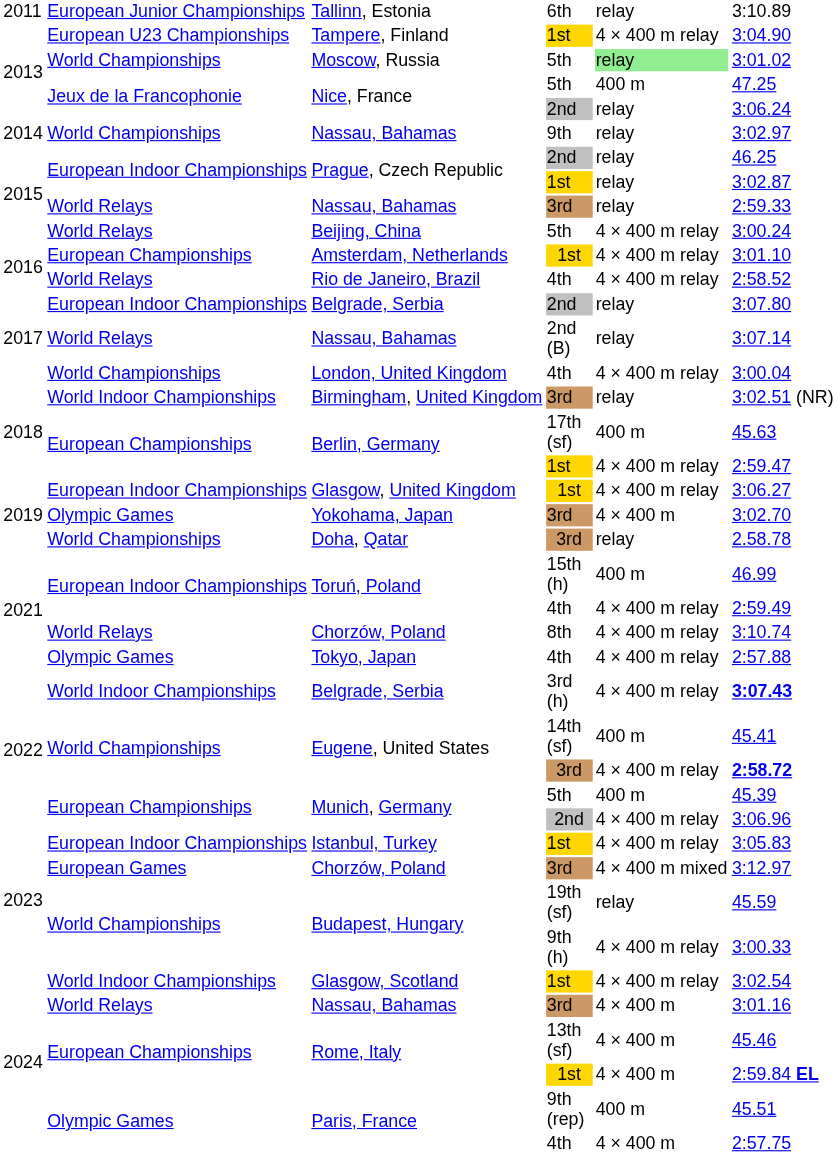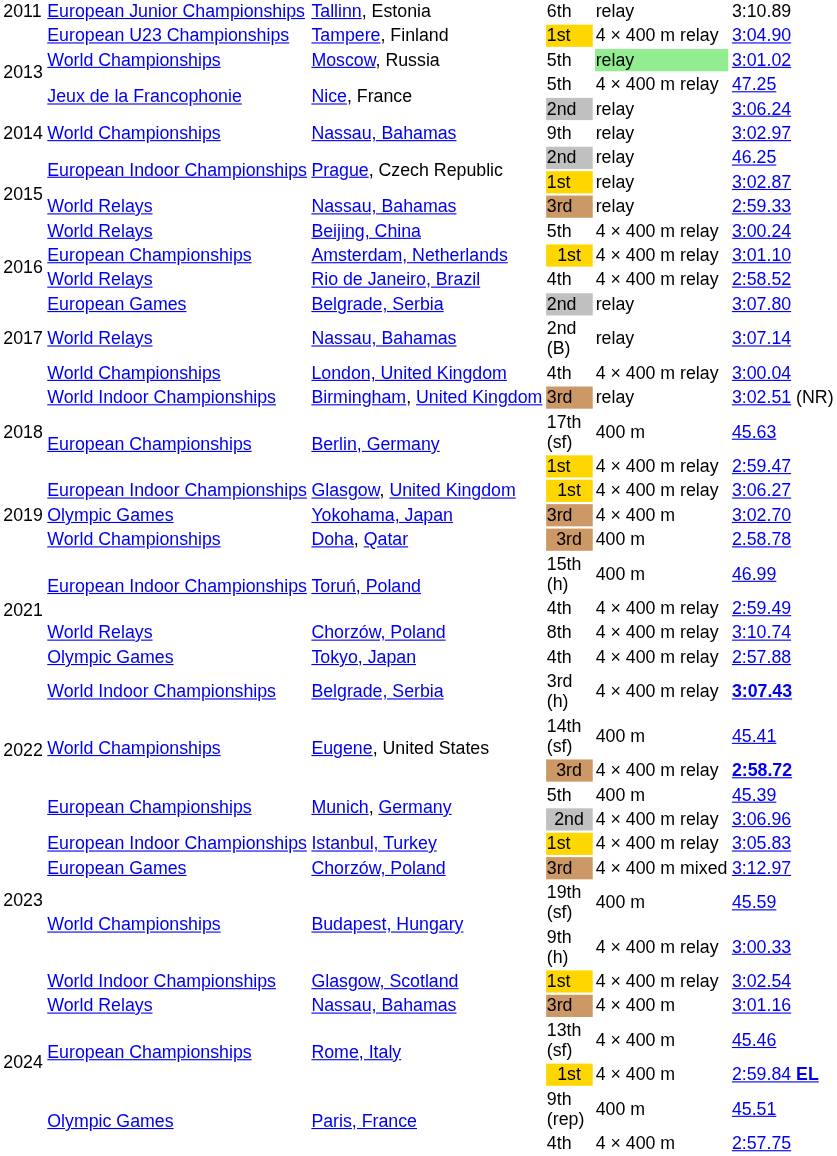Nice, France / 5th | column 5: 400 m -> 4 × 400 m relay
Belgrade, Serbia / 2nd | column 2: European Indoor Championships -> European Games
Doha, Qatar | column 5: relay -> 400 m
Budapest, Hungary / 19th (sf) | column 5: relay -> 400 m
